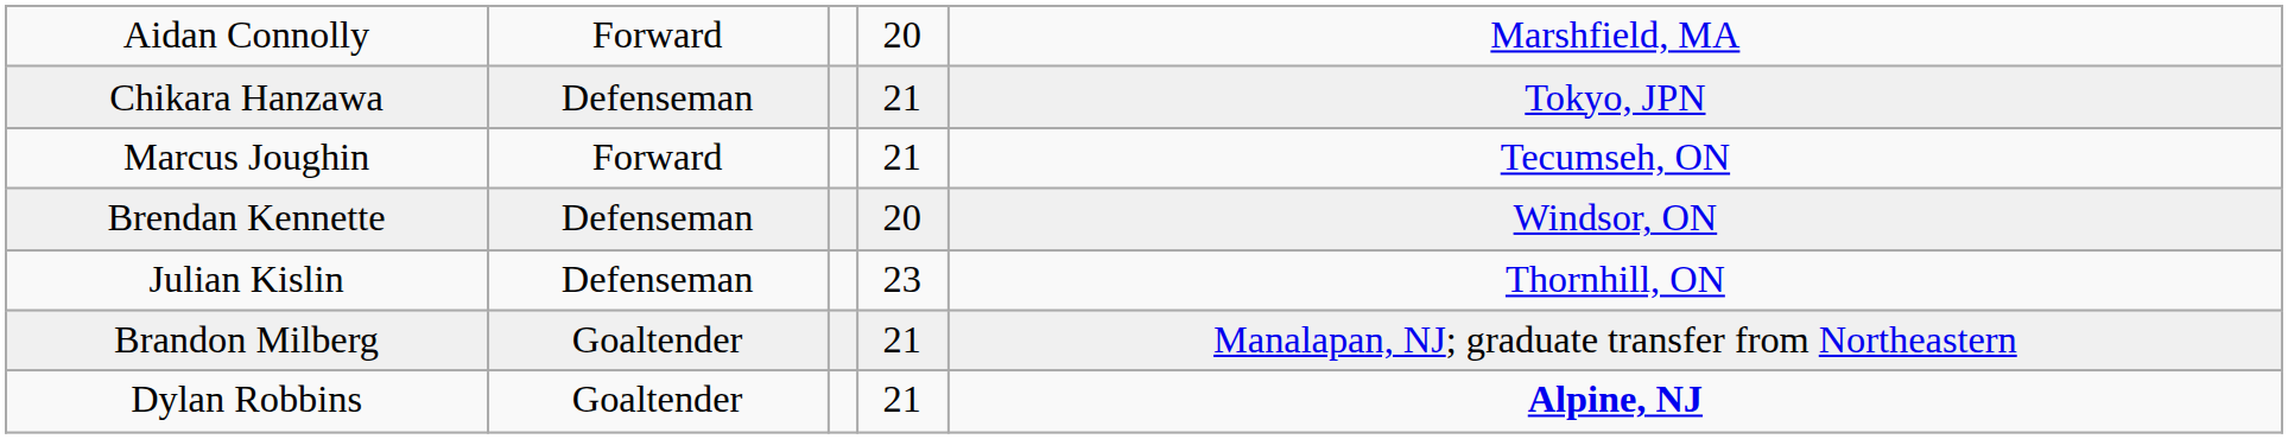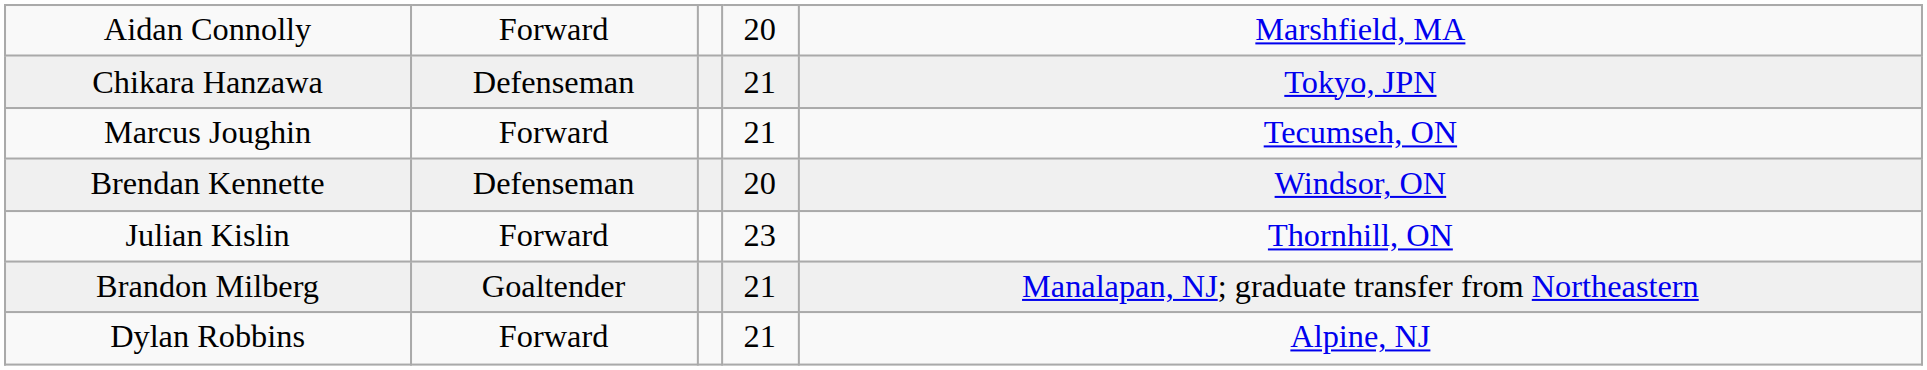Julian Kislin | column 2: Defenseman -> Forward
Dylan Robbins | column 2: Goaltender -> Forward
Dylan Robbins | column 5: bold -> normal
